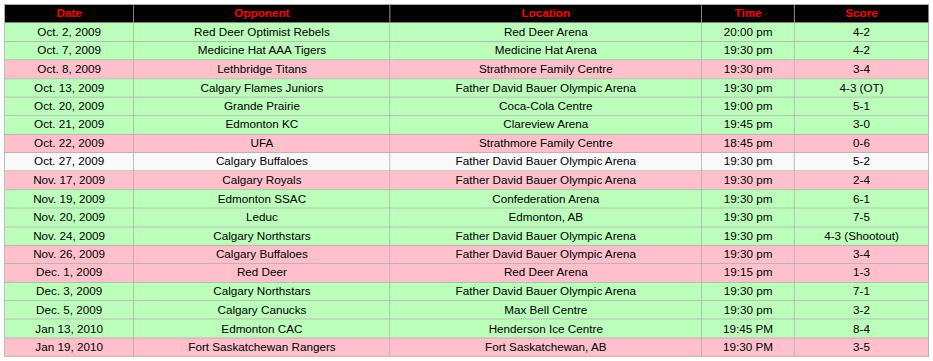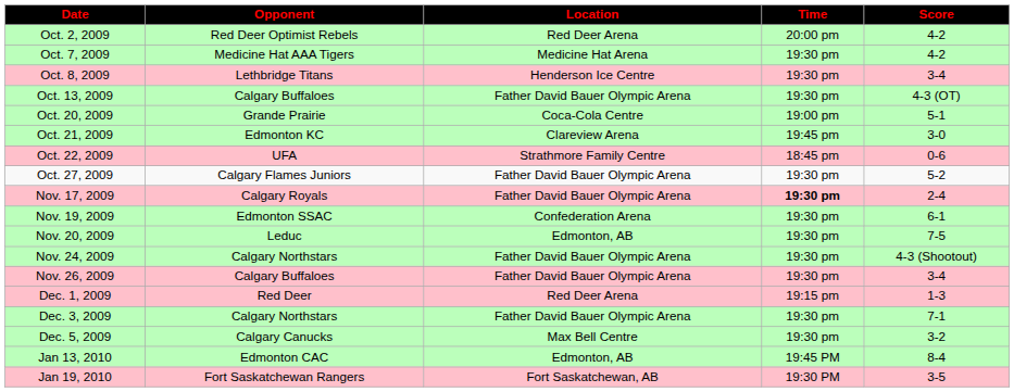Oct. 8, 2009 | Location: Strathmore Family Centre -> Henderson Ice Centre
Oct. 13, 2009 | Opponent: Calgary Flames Juniors -> Calgary Buffaloes
Oct. 27, 2009 | Opponent: Calgary Buffaloes -> Calgary Flames Juniors
Nov. 17, 2009 | Time: normal -> bold
Jan 13, 2010 | Location: Henderson Ice Centre -> Edmonton, AB
